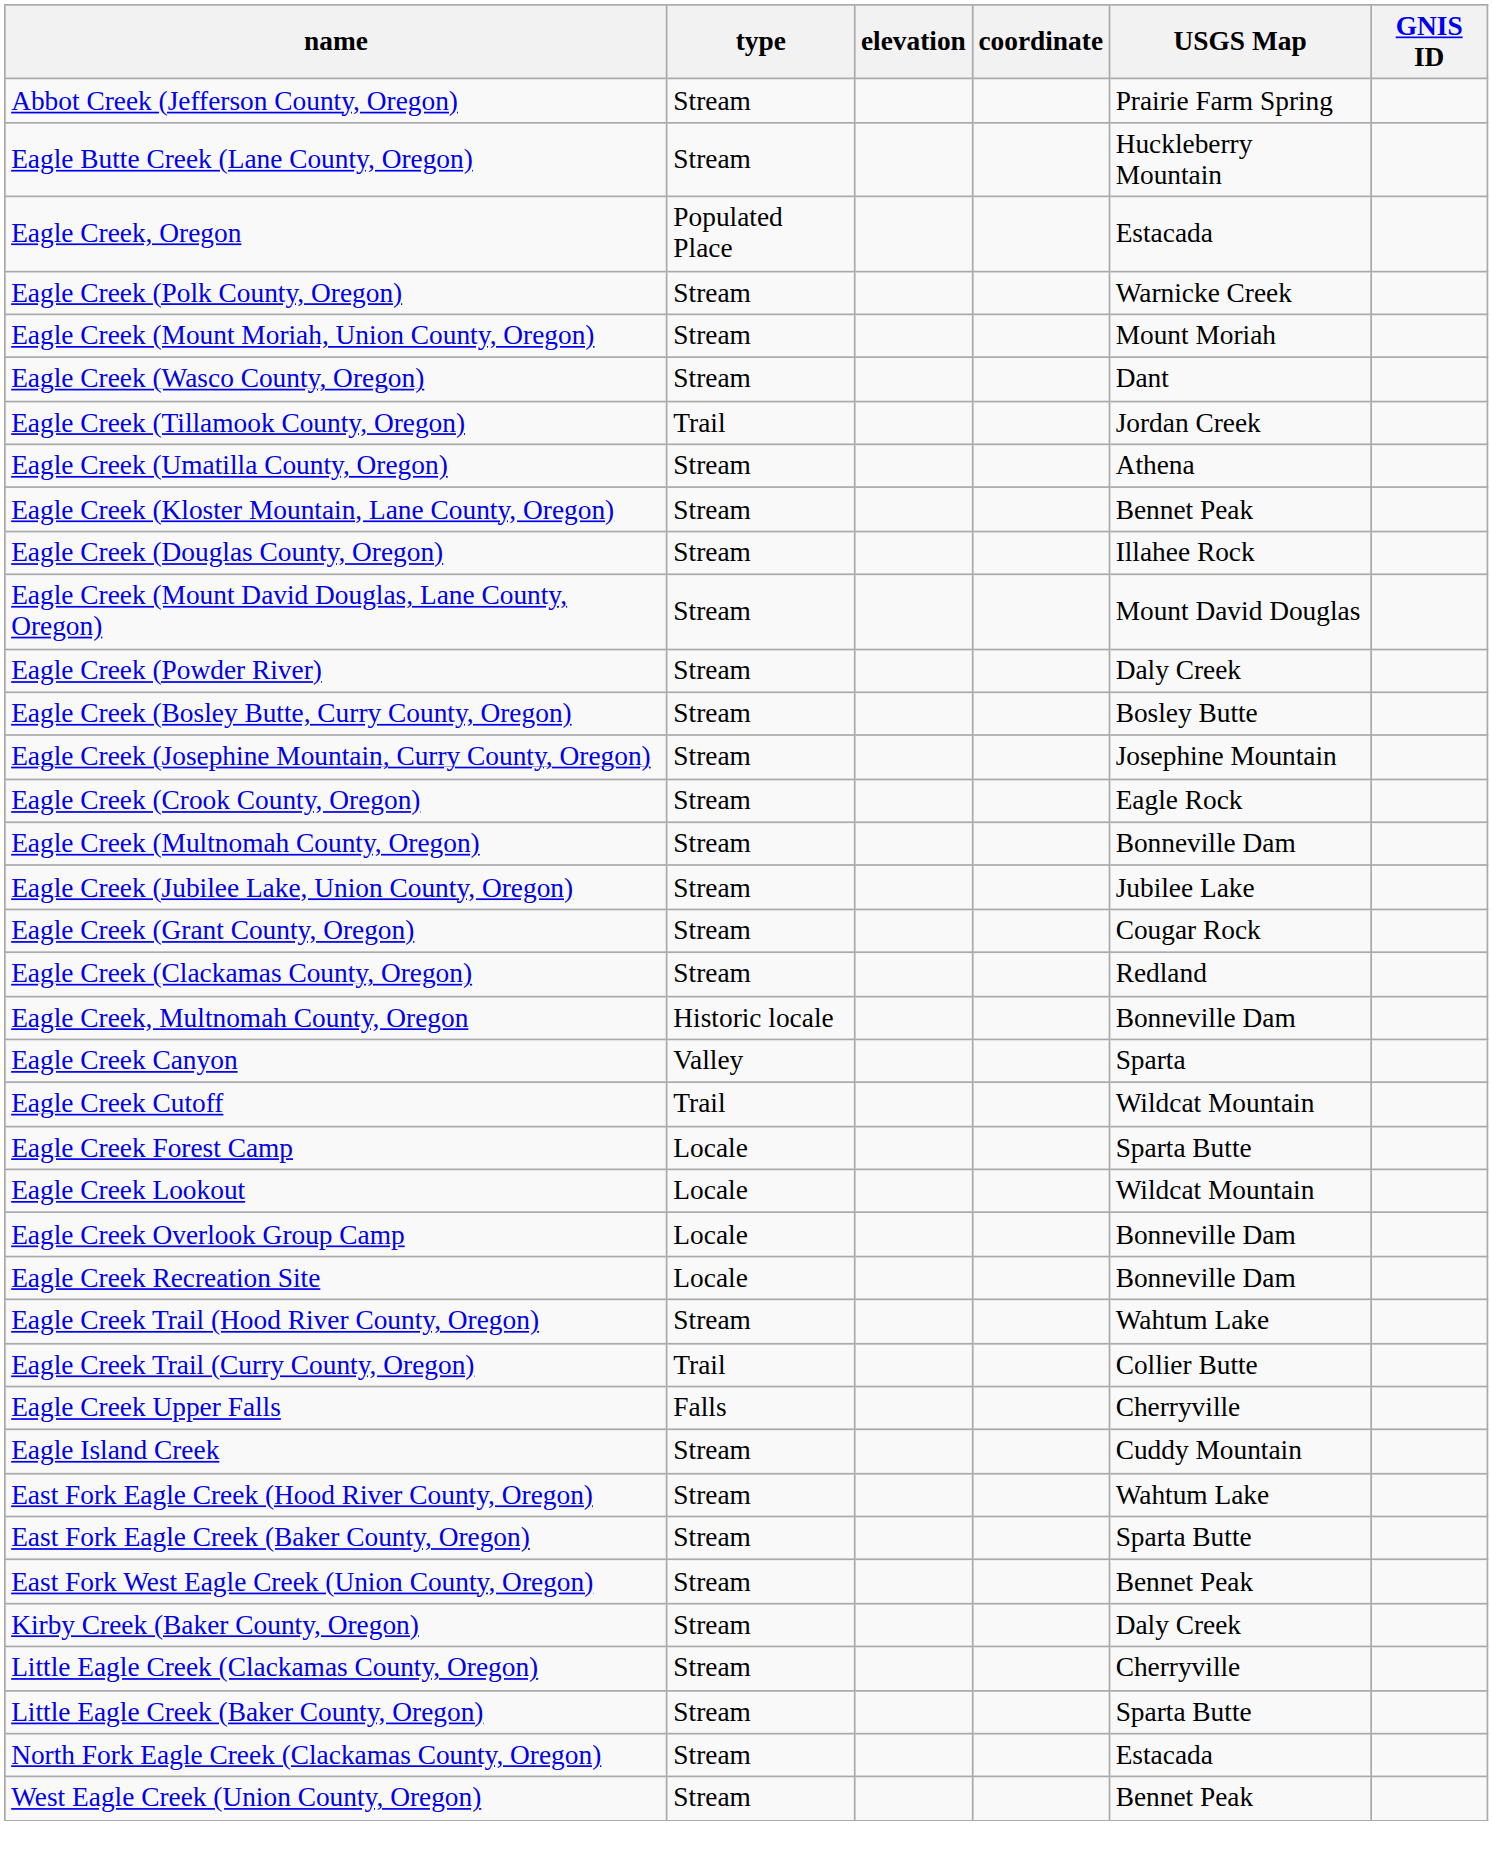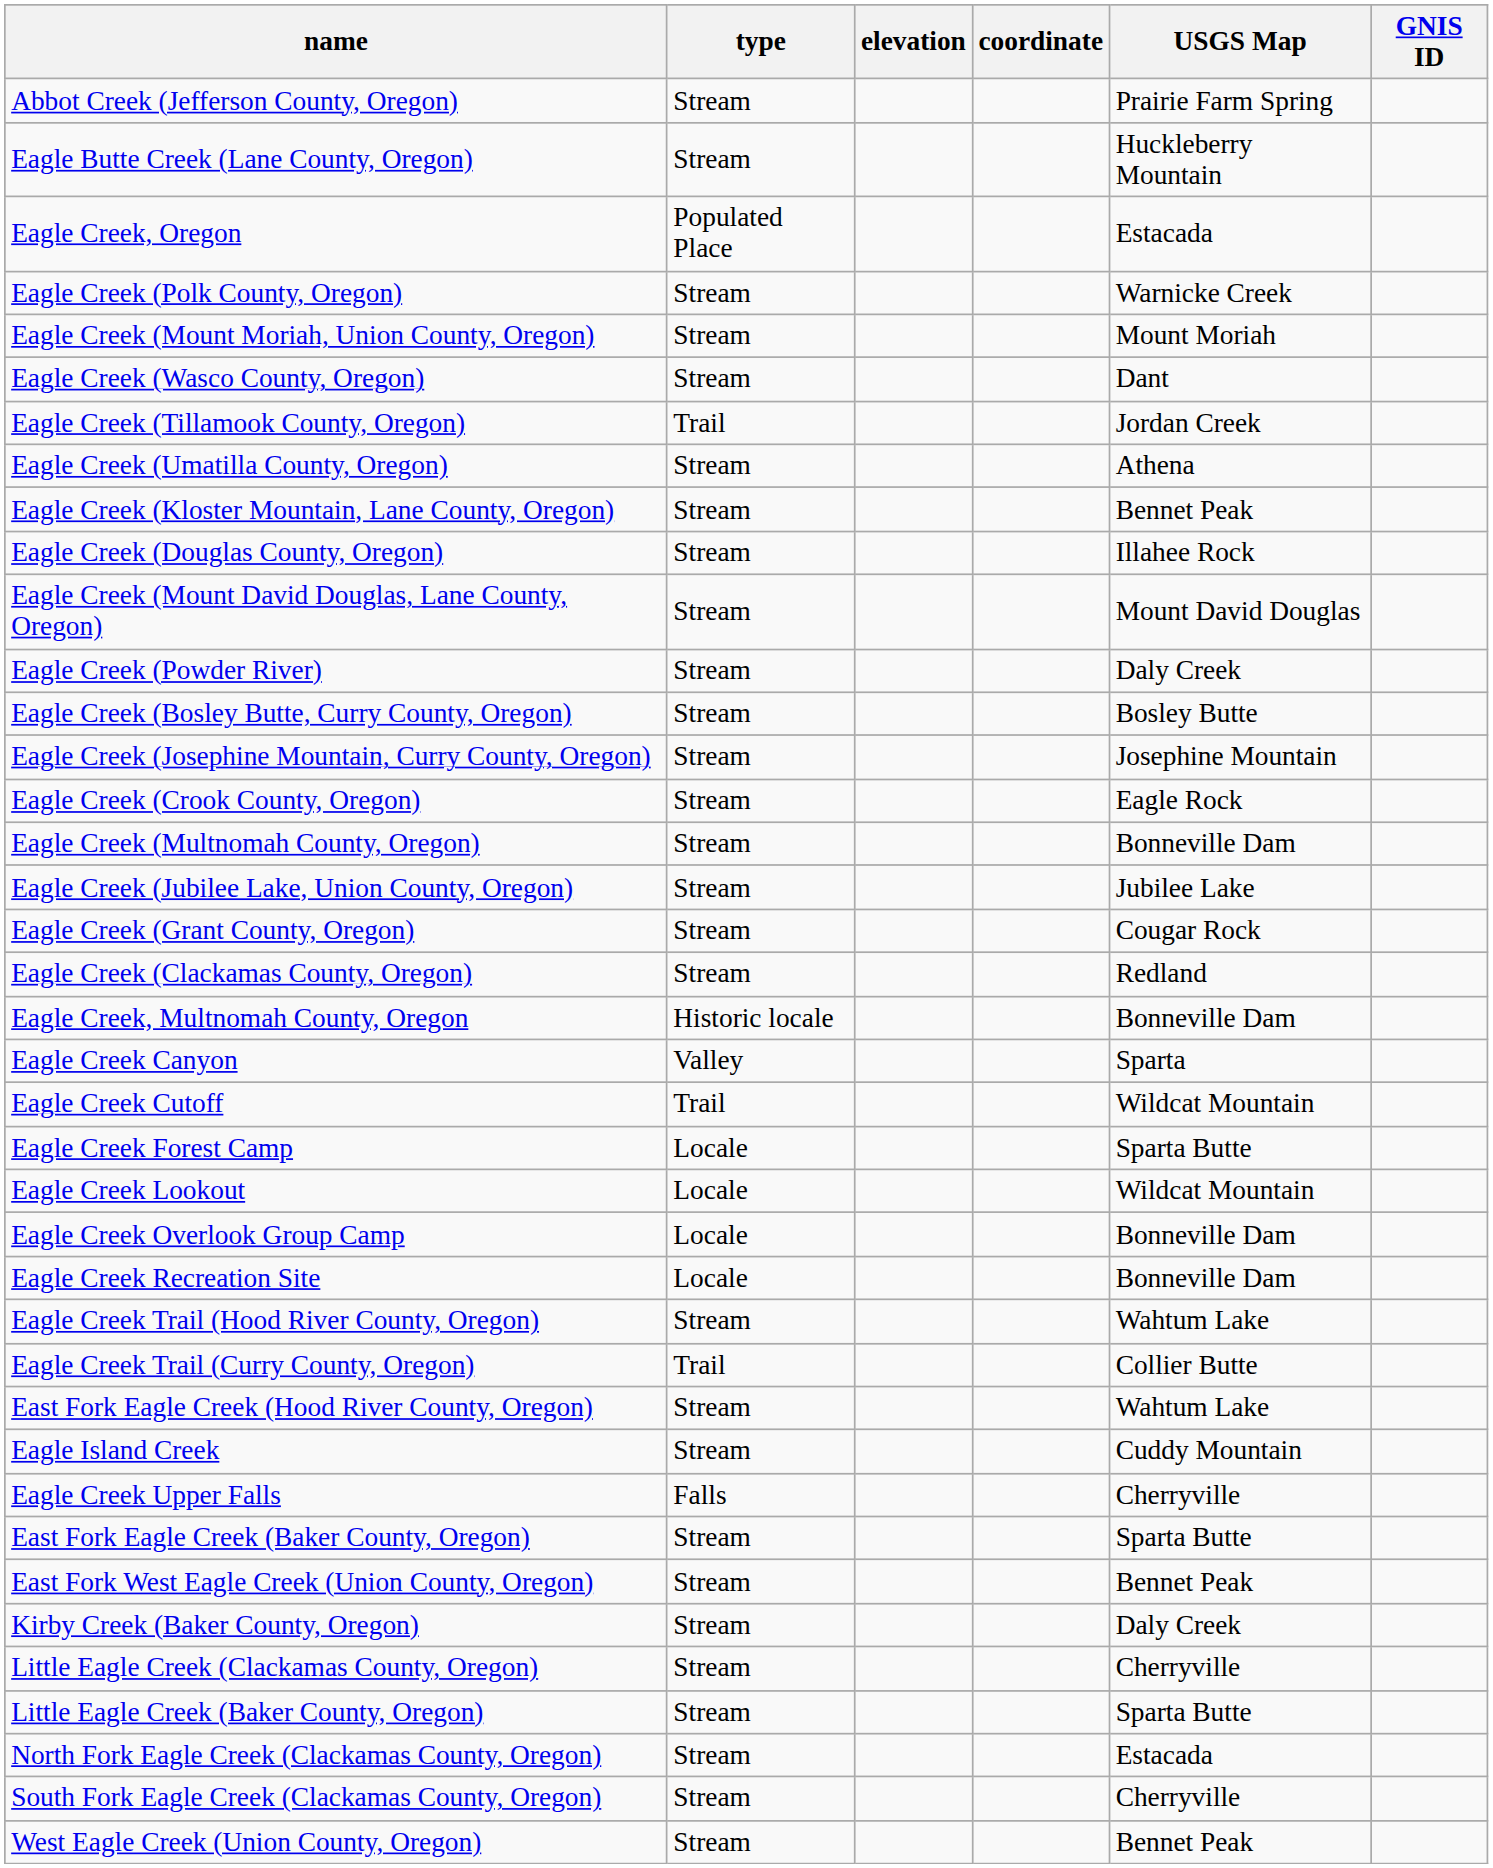rows swapped: Eagle Creek Upper Falls <-> East Fork Eagle Creek (Hood River County, Oregon)
+ row: South Fork Eagle Creek (Clackamas County, Oregon) | Stream | Cherryville
